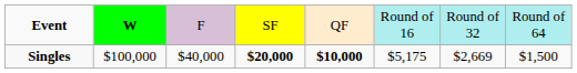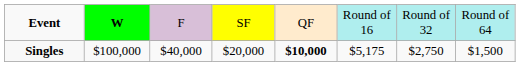Singles | column 4: bold -> normal
Singles | column 7: $2,669 -> $2,750
